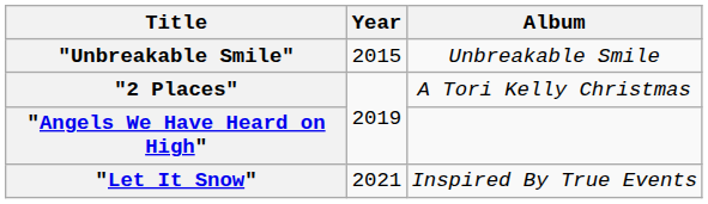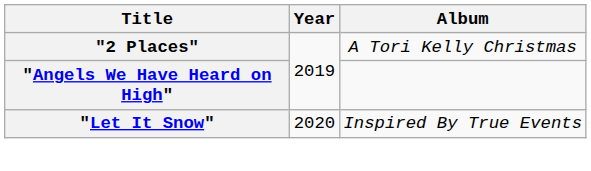- row: "Unbreakable Smile" | 2015 | Unbreakable Smile
"Let It Snow" | Year: 2021 -> 2020
